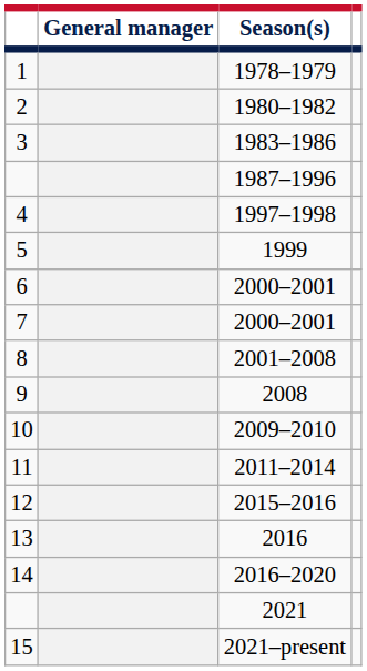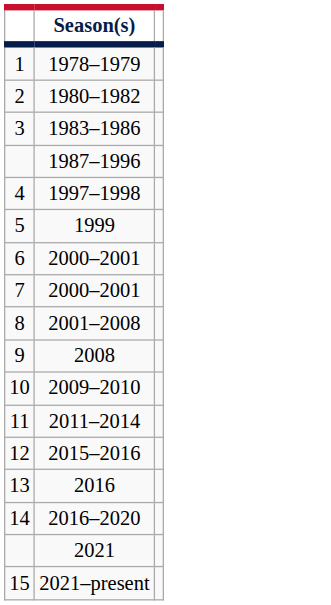- column: General manager
